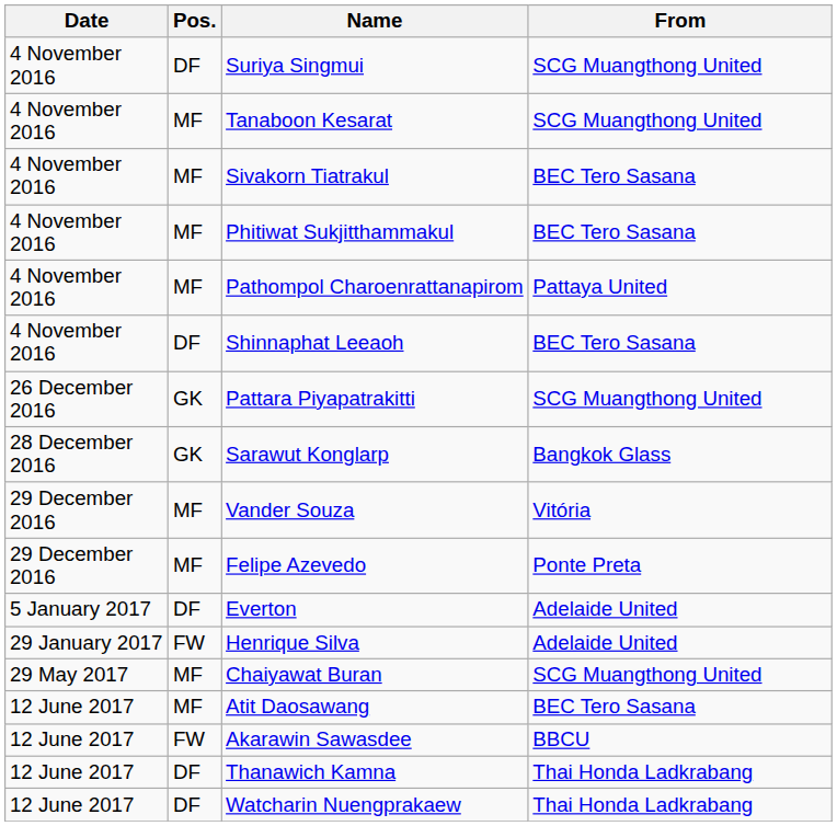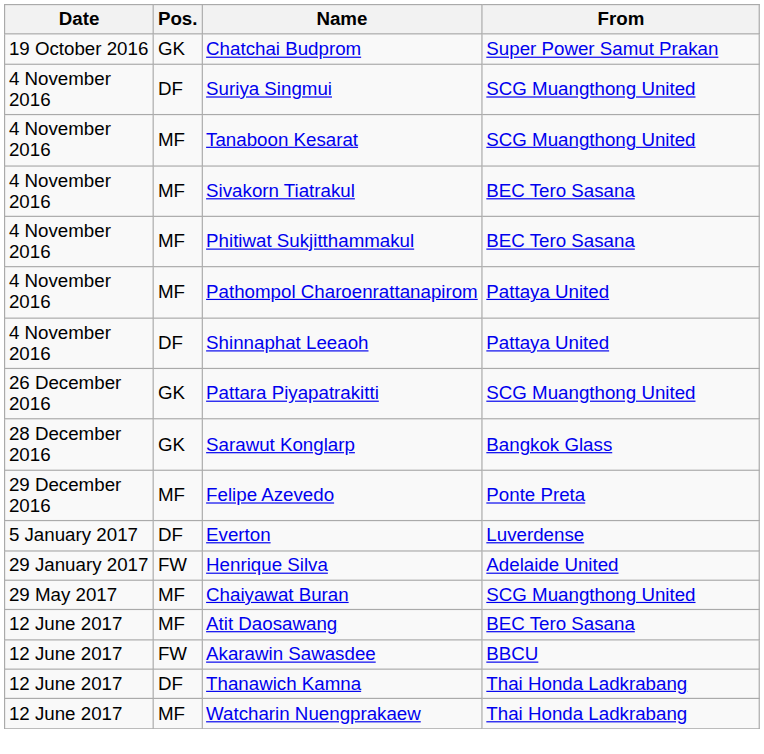+ row: 19 October 2016 | GK | Chatchai Budprom | Super Power Samut Prakan
Shinnaphat Leeaoh | From: BEC Tero Sasana -> Pattaya United
- row: 29 December 2016 | MF | Vander Souza | Vitória
Everton | From: Adelaide United -> Luverdense
Watcharin Nuengprakaew | Pos.: DF -> MF
